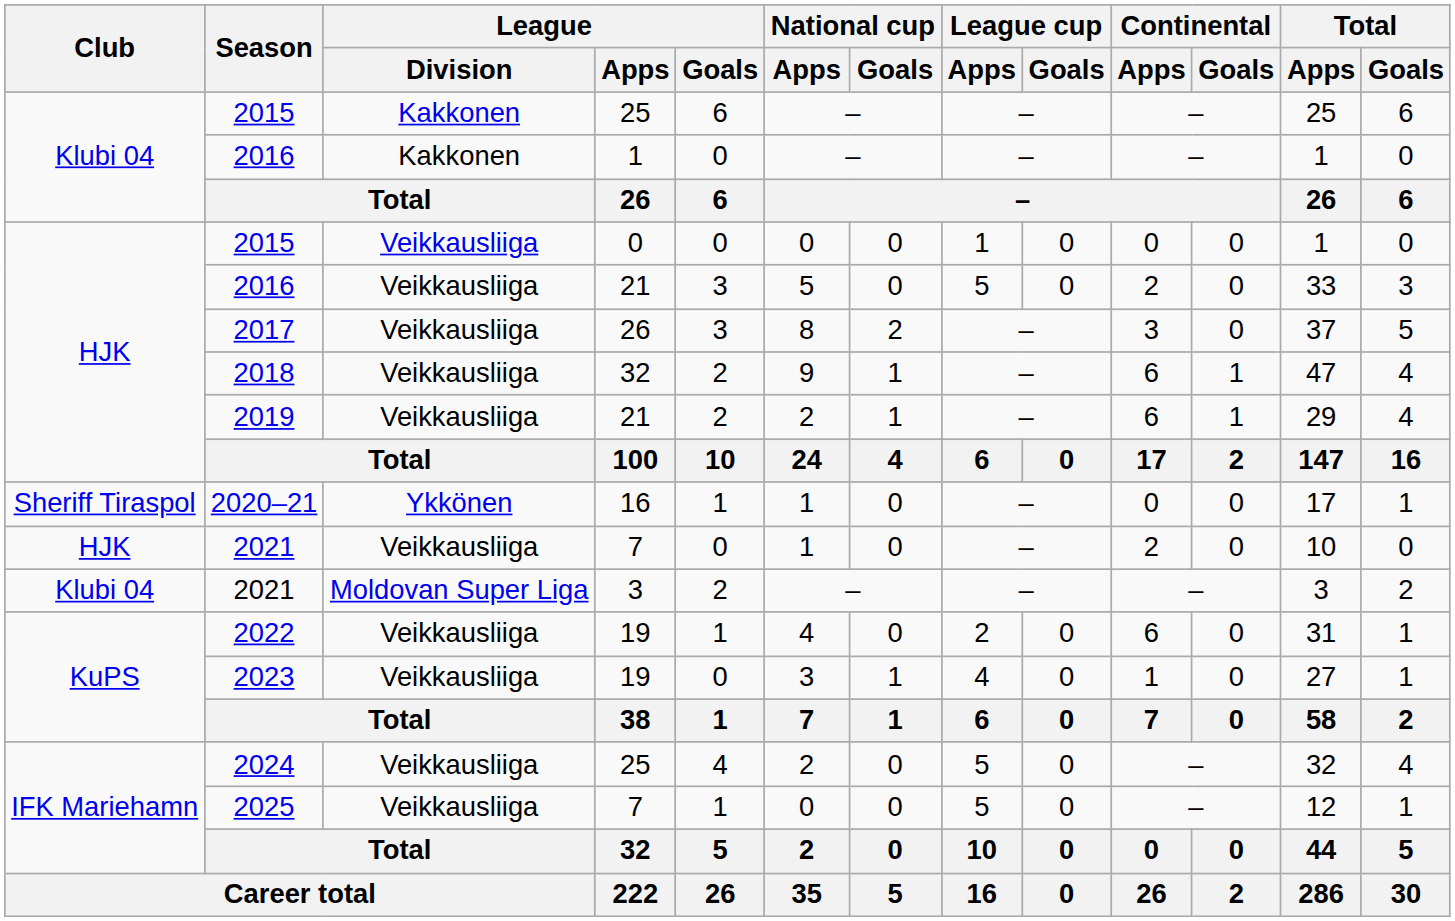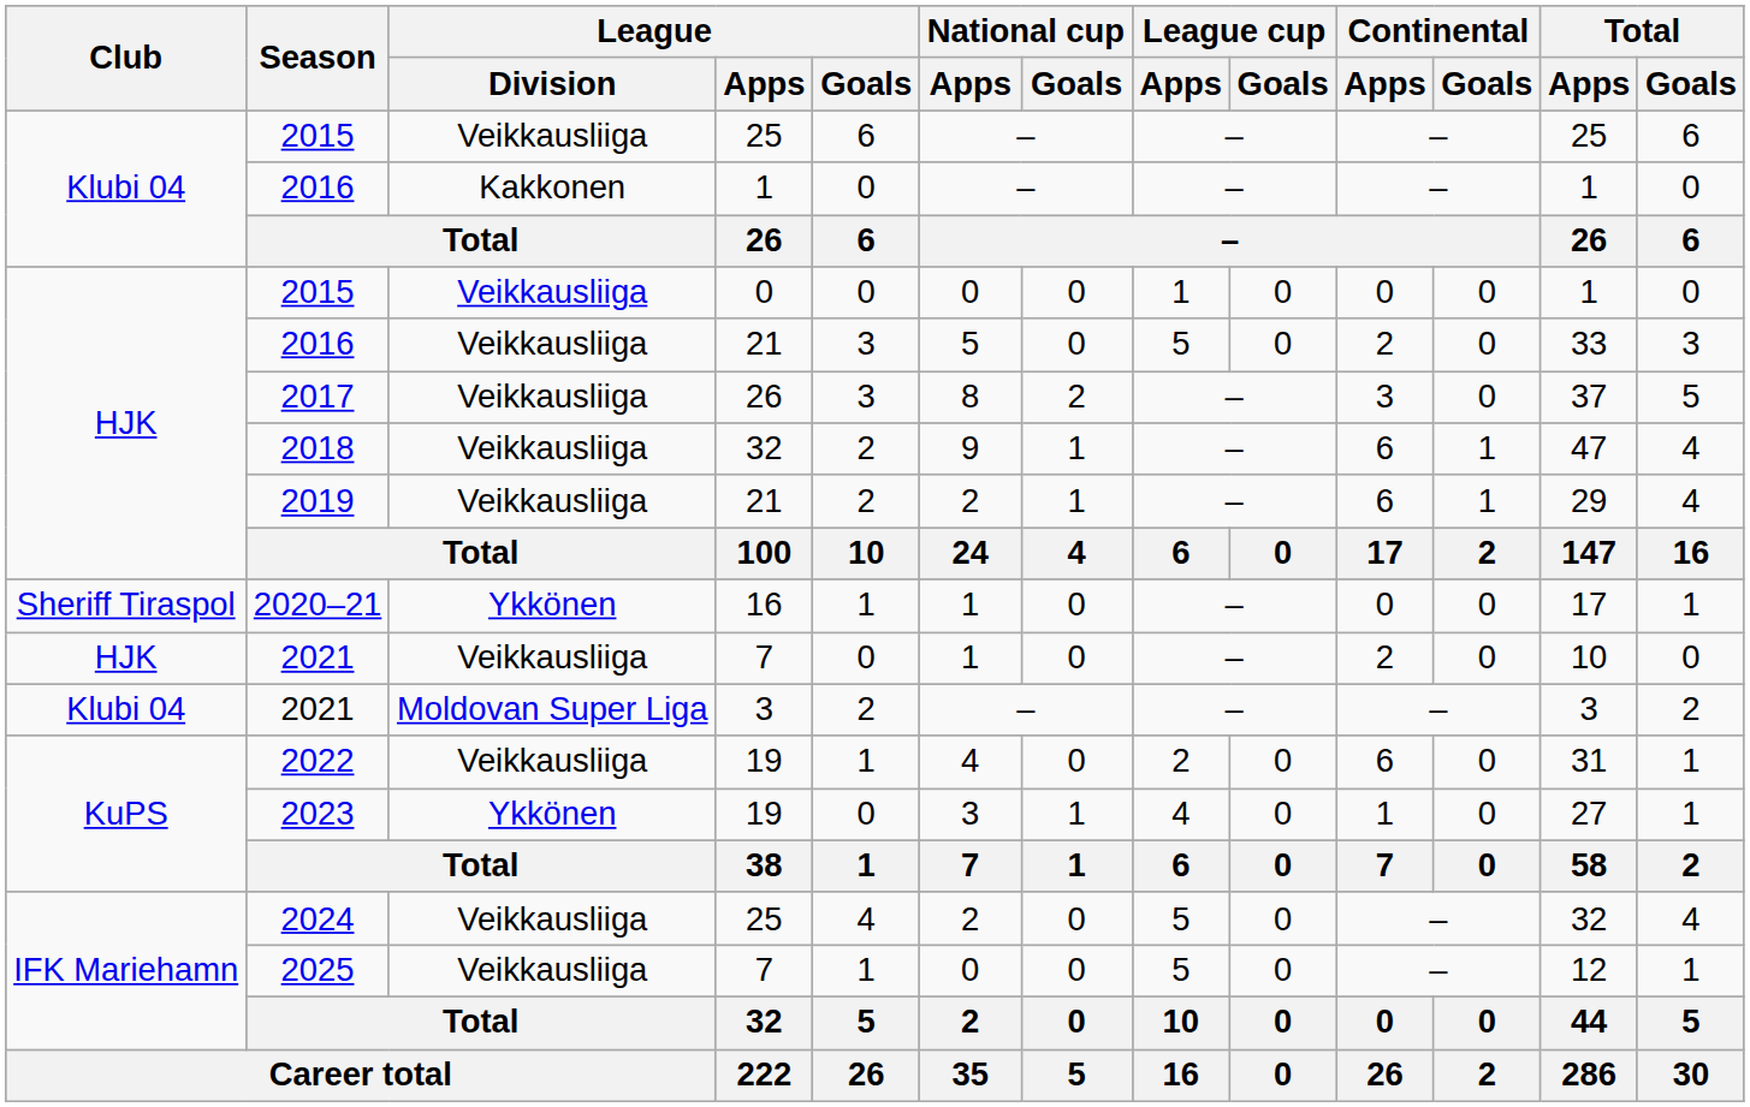2015 / 25 | League / Division: Kakkonen -> Veikkausliiga
2023 | League / Division: Veikkausliiga -> Ykkönen
